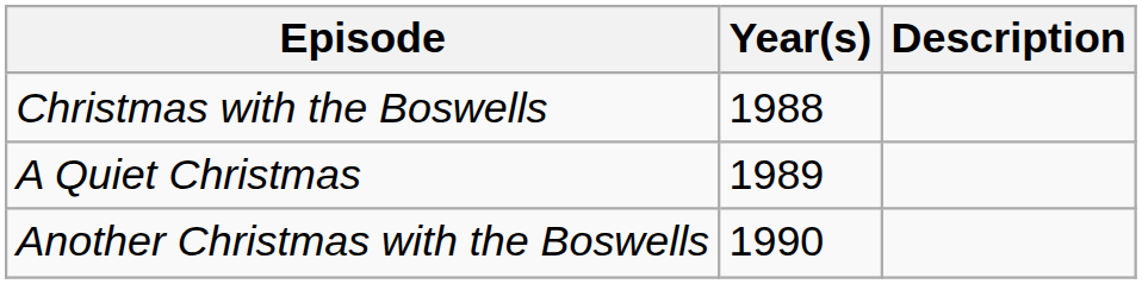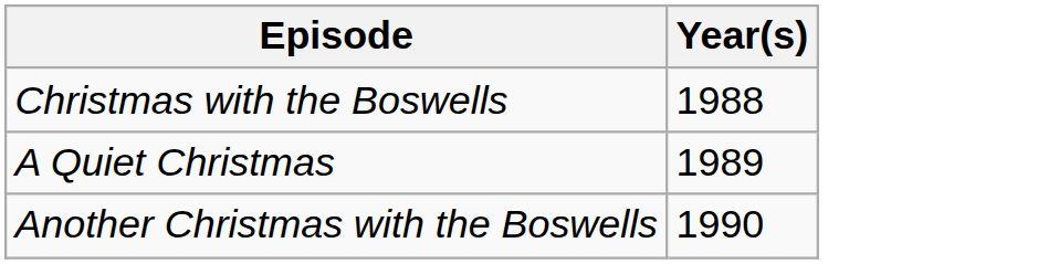- column: Description
